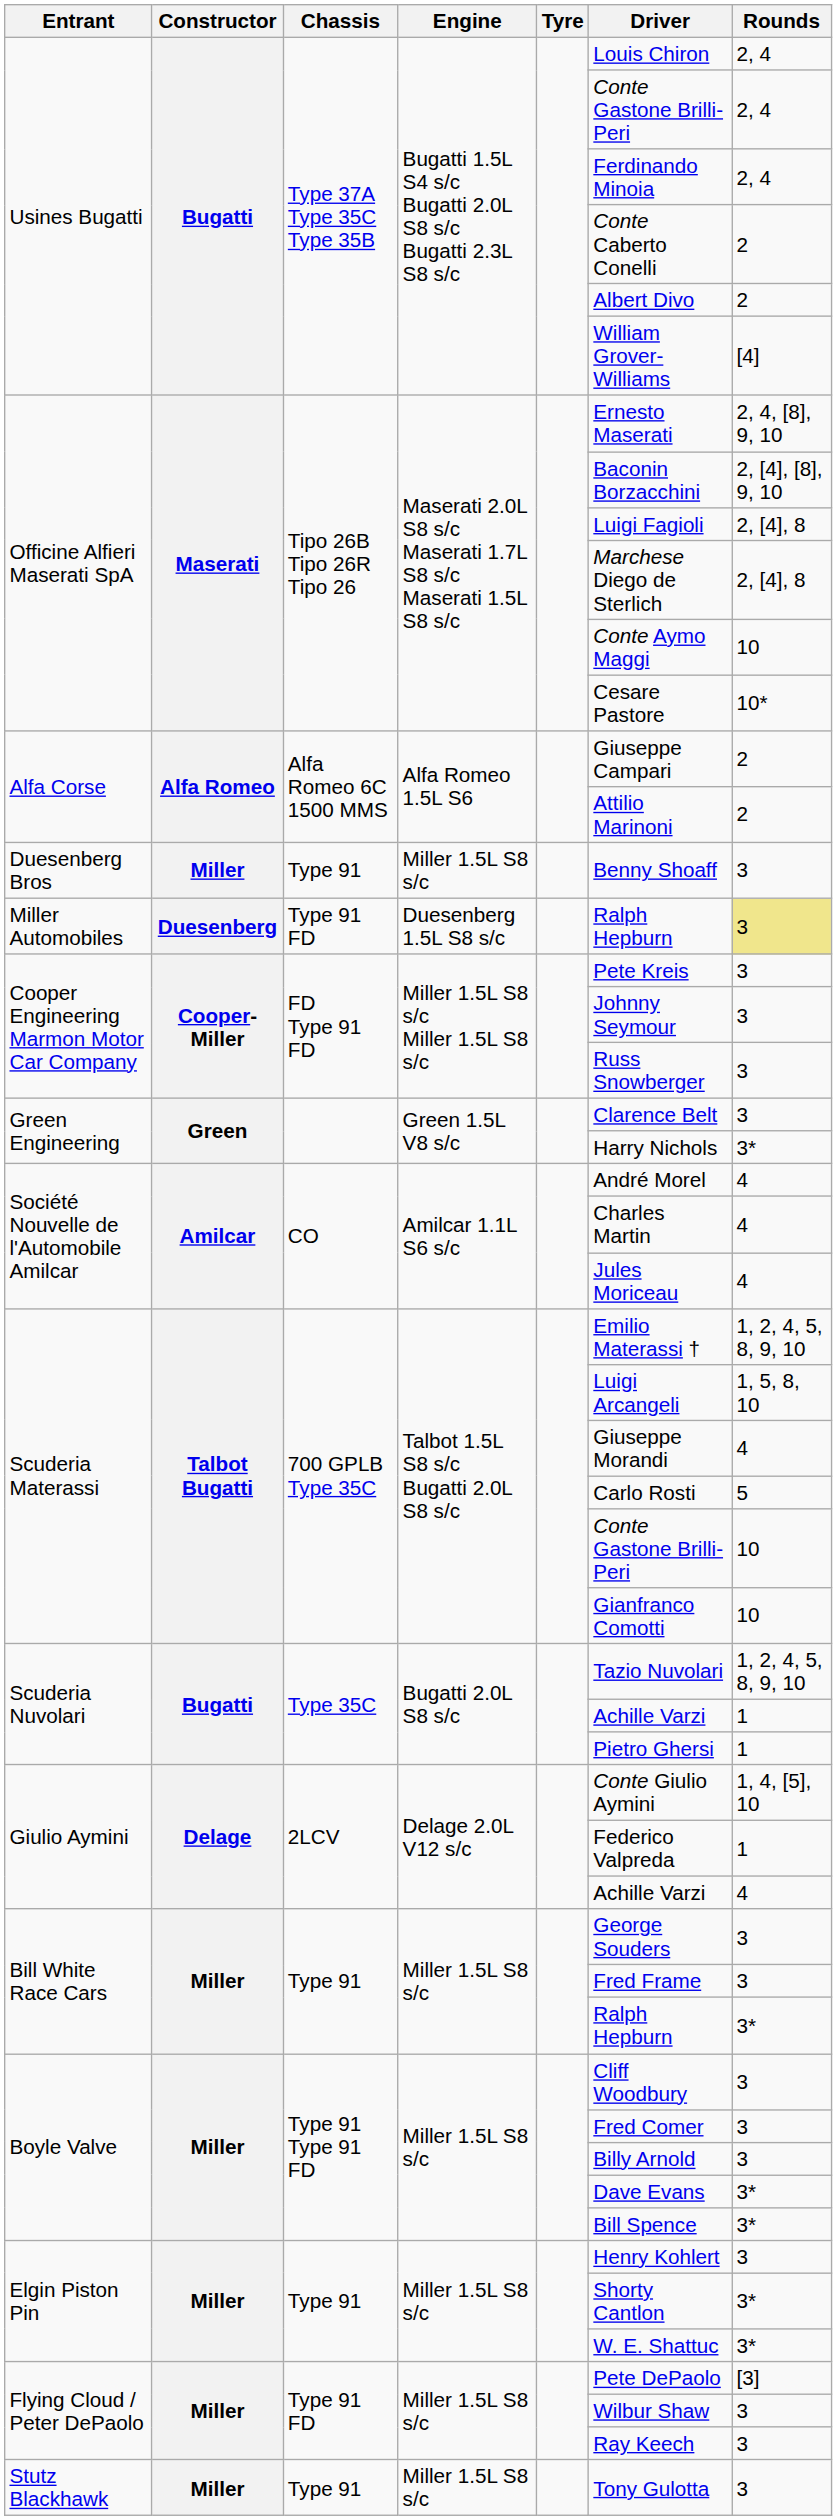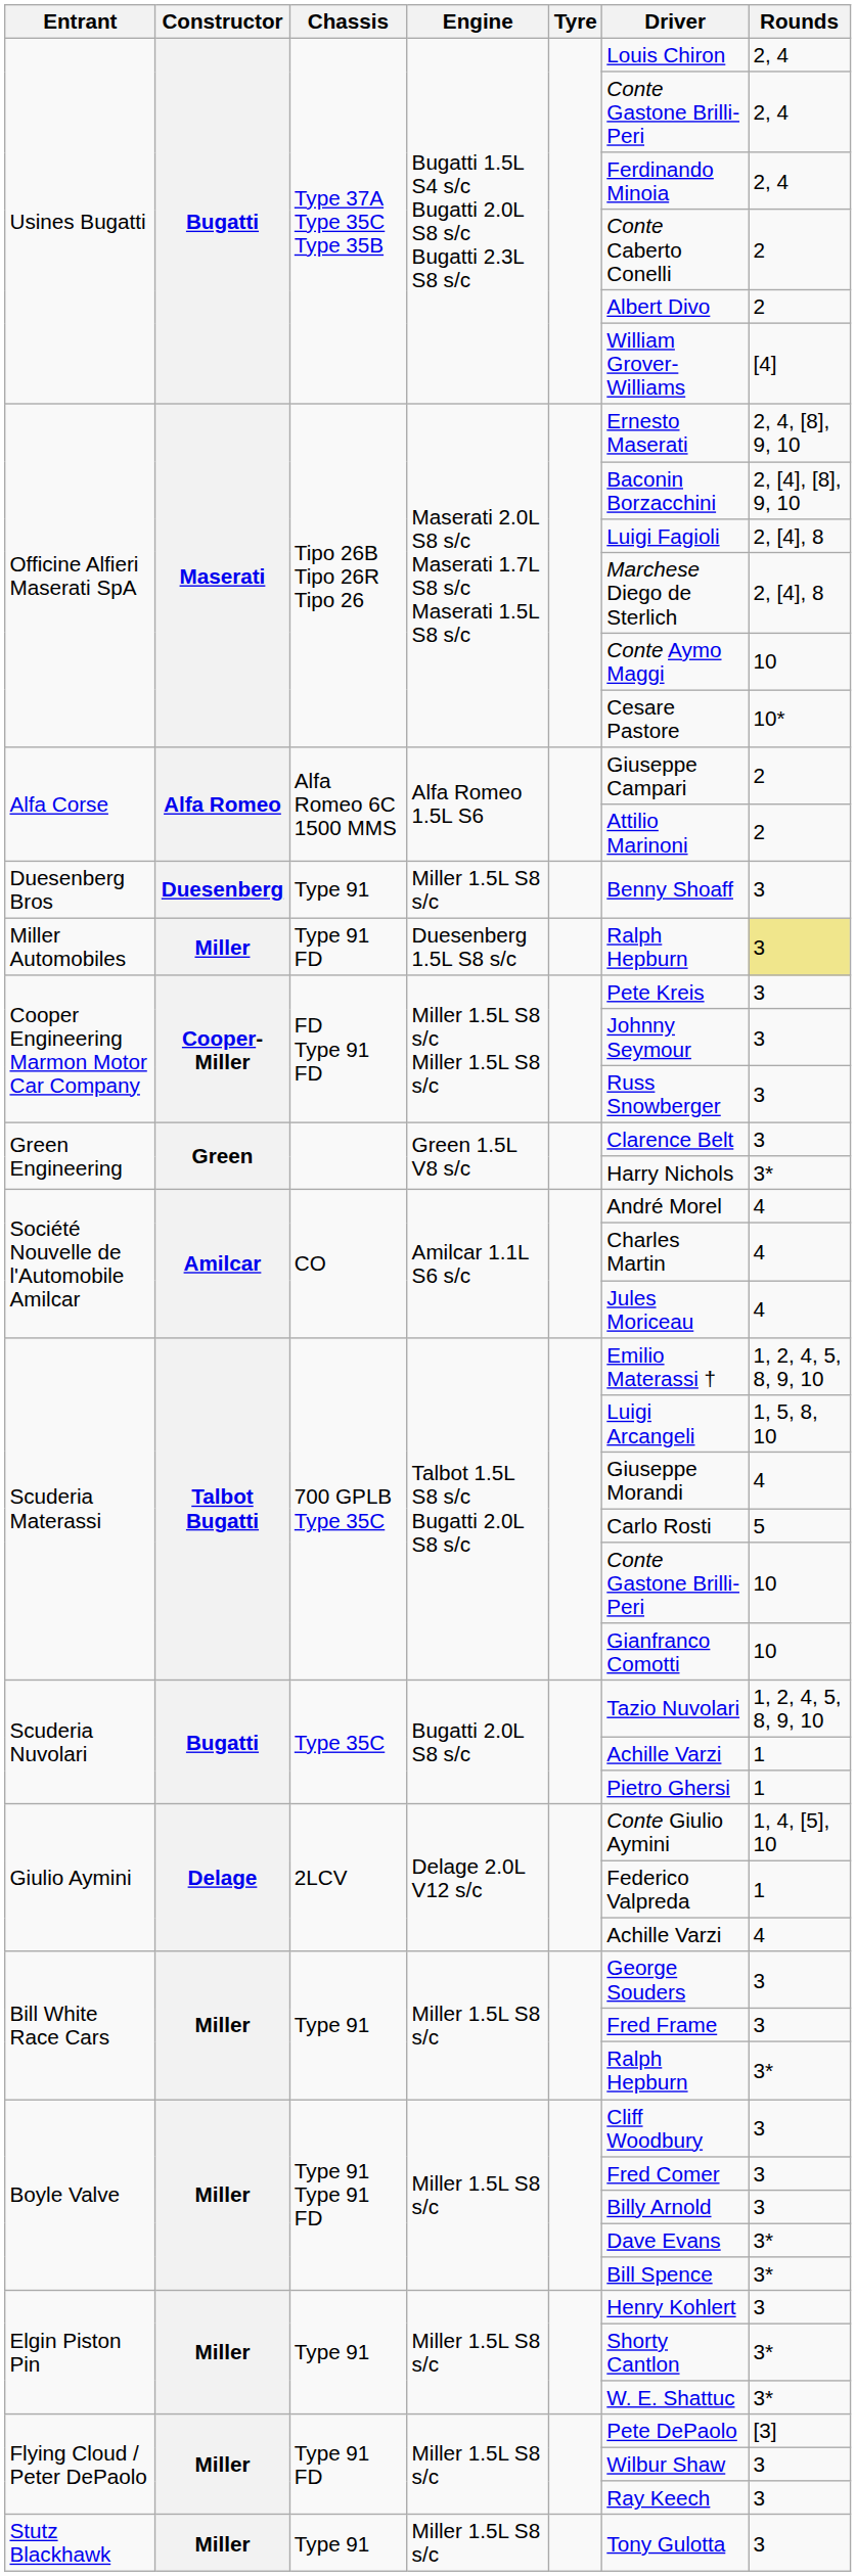Duesenberg Bros | Constructor: Miller -> Duesenberg
Miller Automobiles | Constructor: Duesenberg -> Miller
